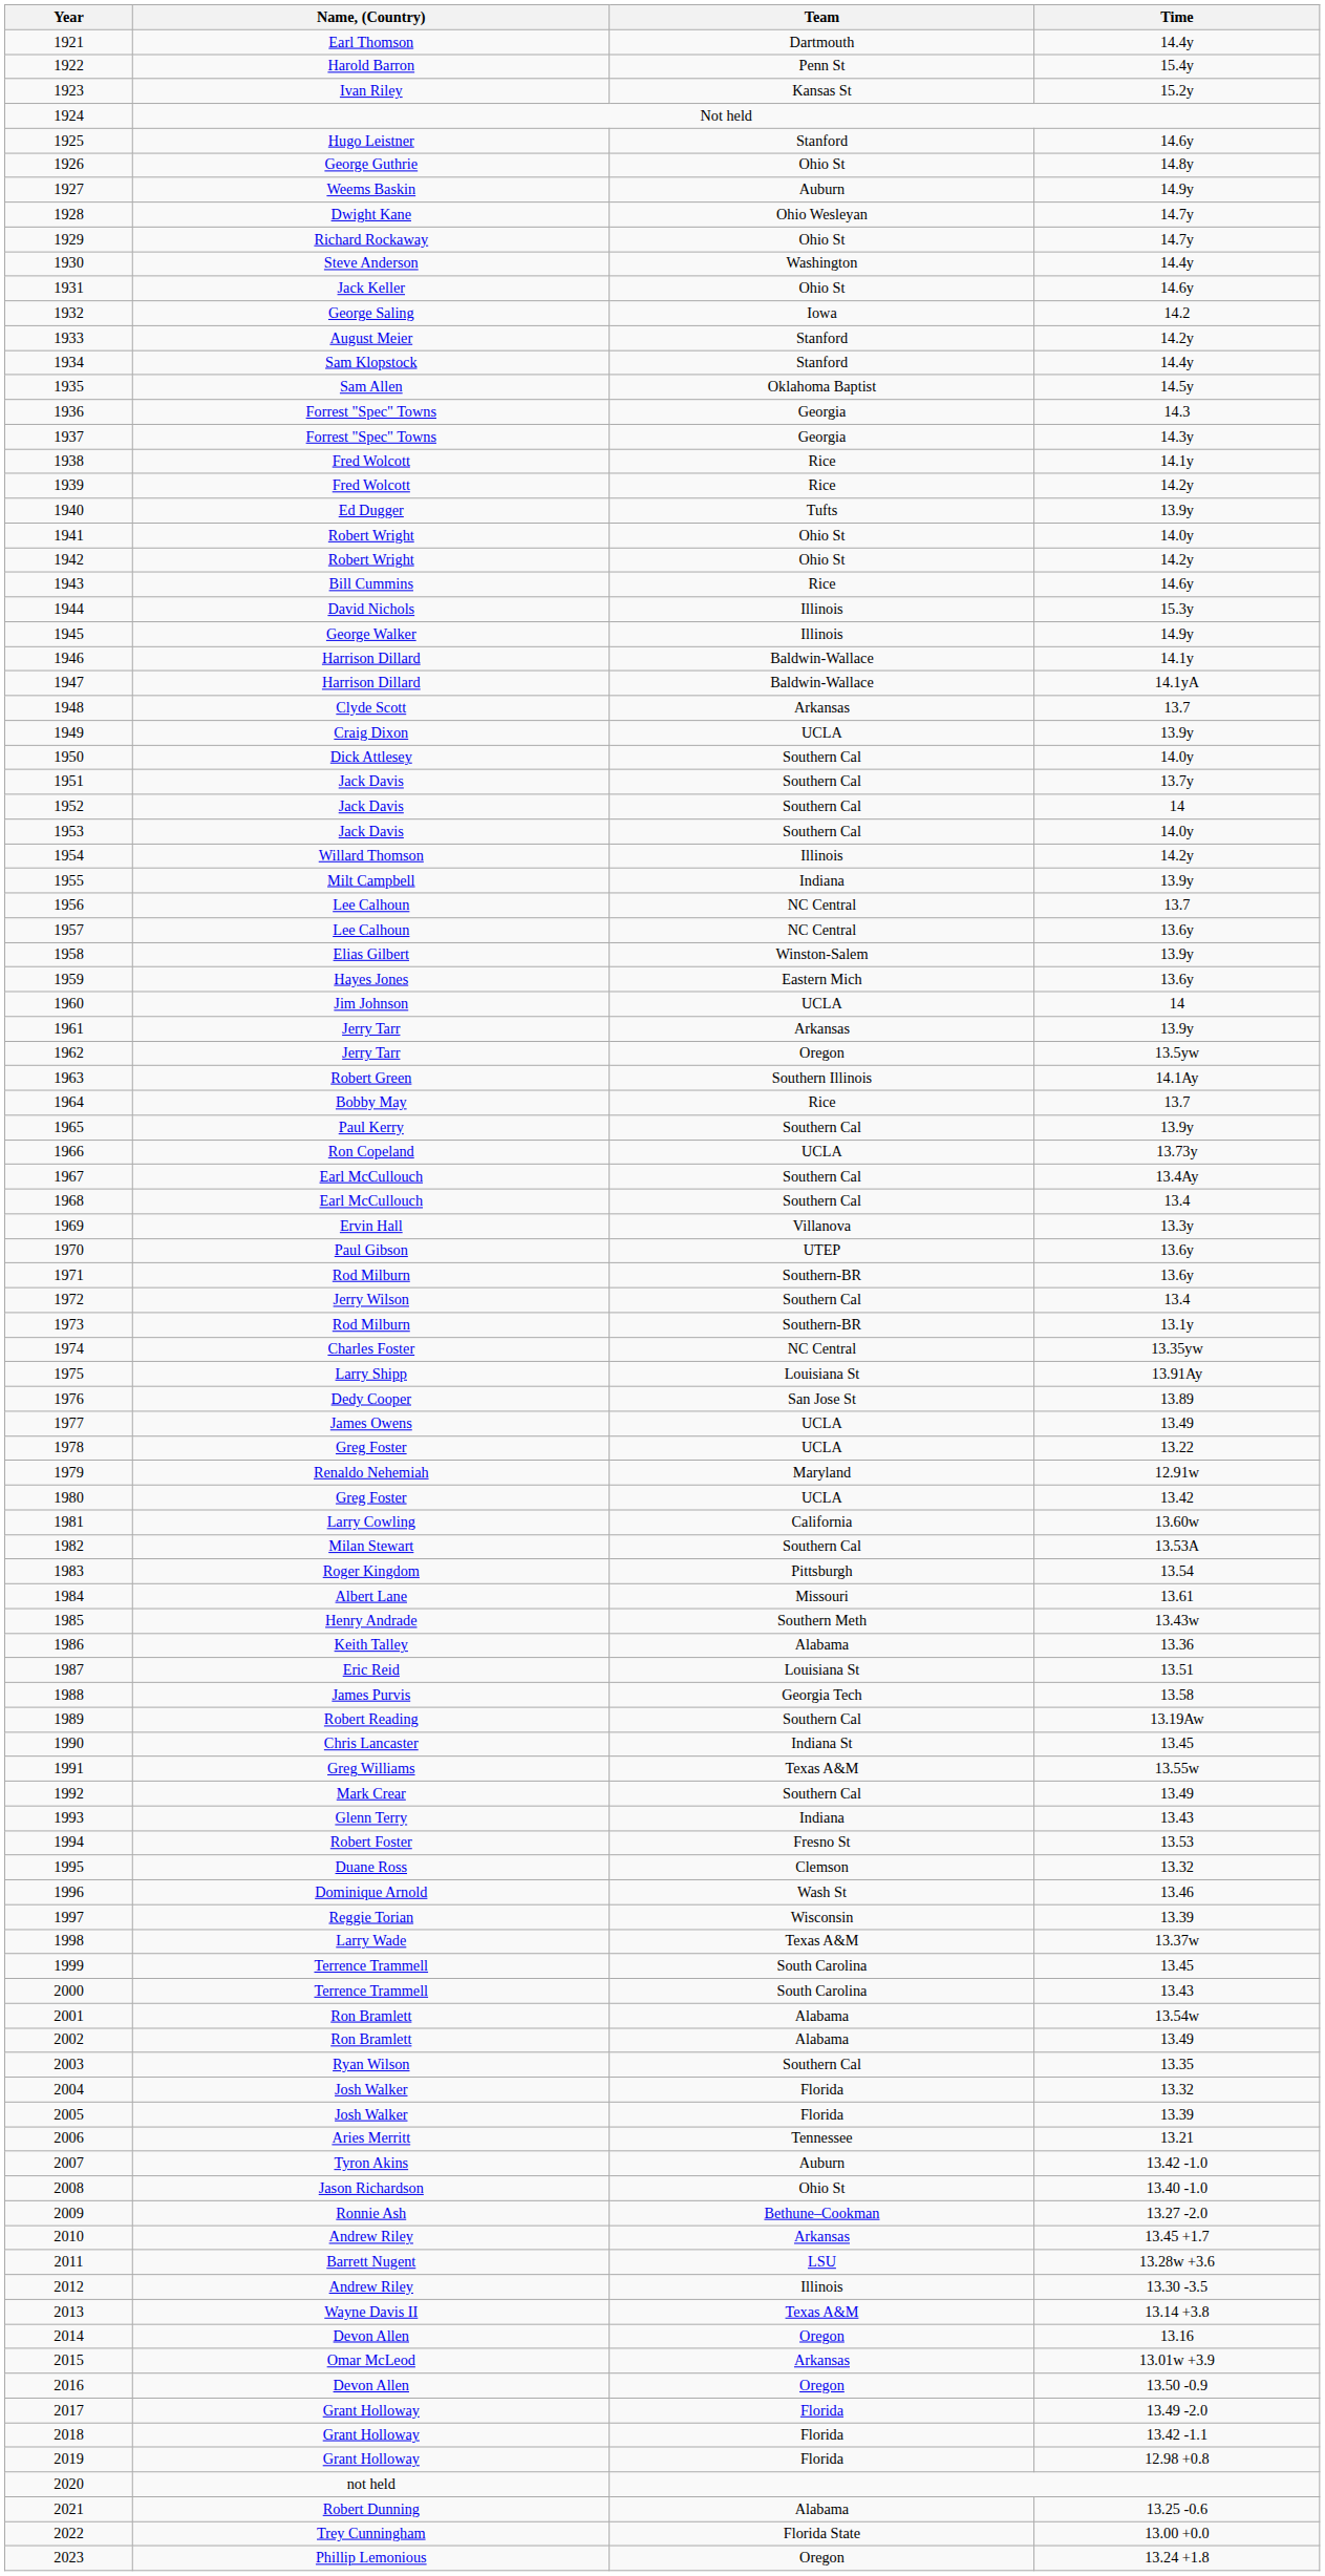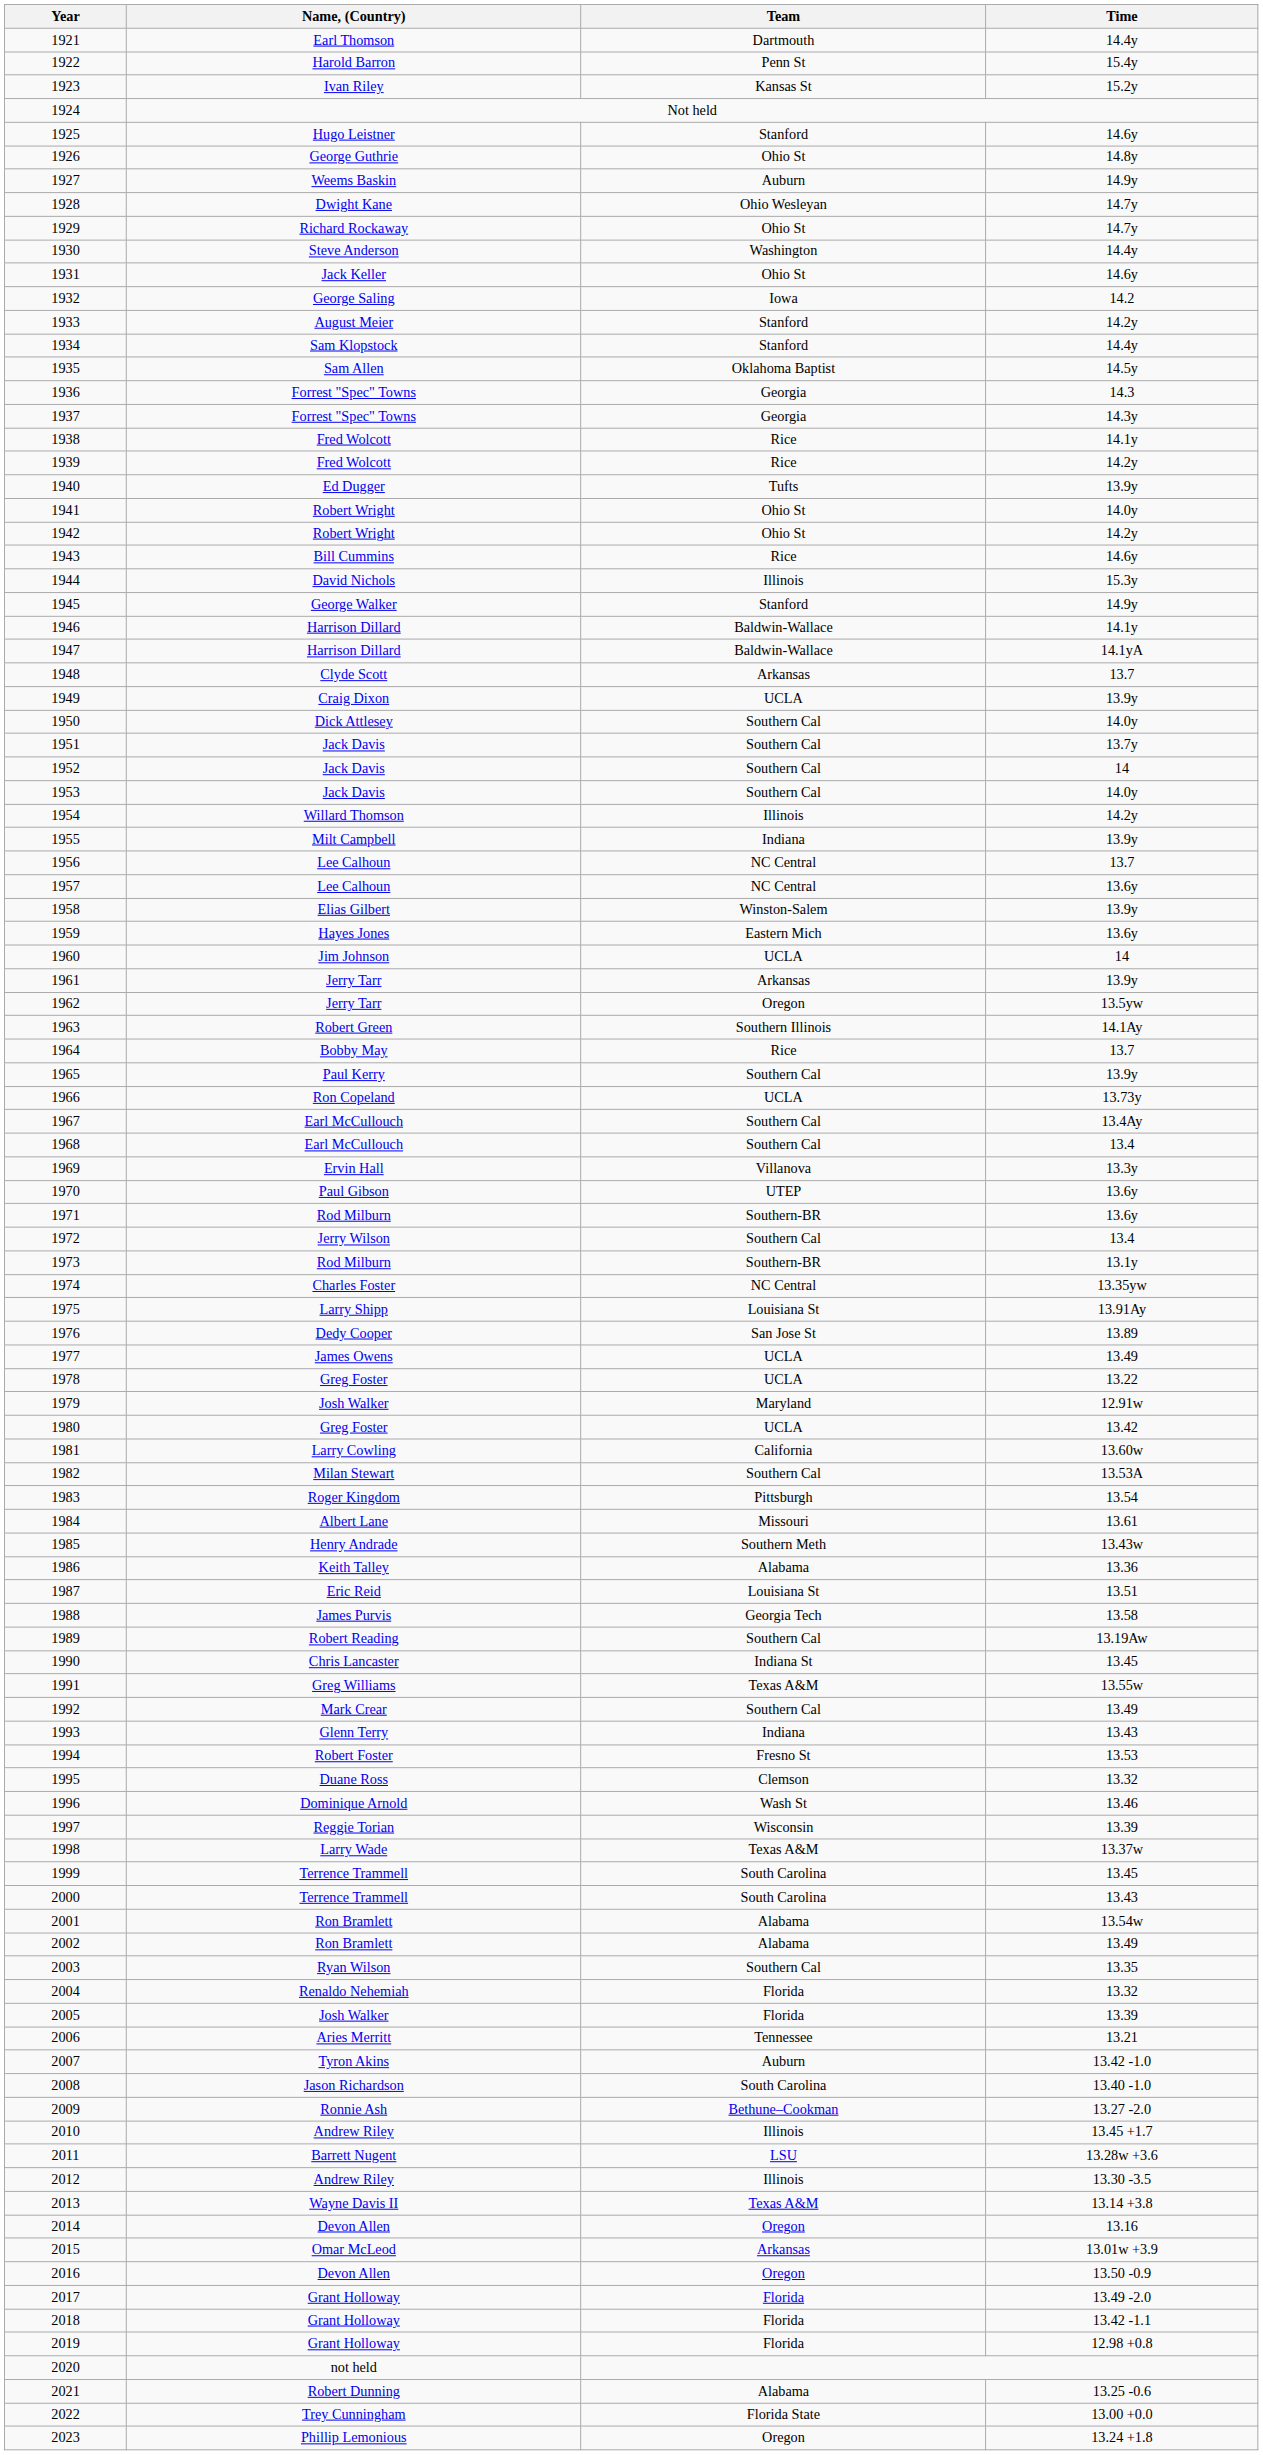1945 | Team: Illinois -> Stanford
1979 | Name, (Country): Renaldo Nehemiah -> Josh Walker
2004 | Name, (Country): Josh Walker -> Renaldo Nehemiah
2008 | Team: Ohio St -> South Carolina
2010 | Team: Arkansas -> Illinois
